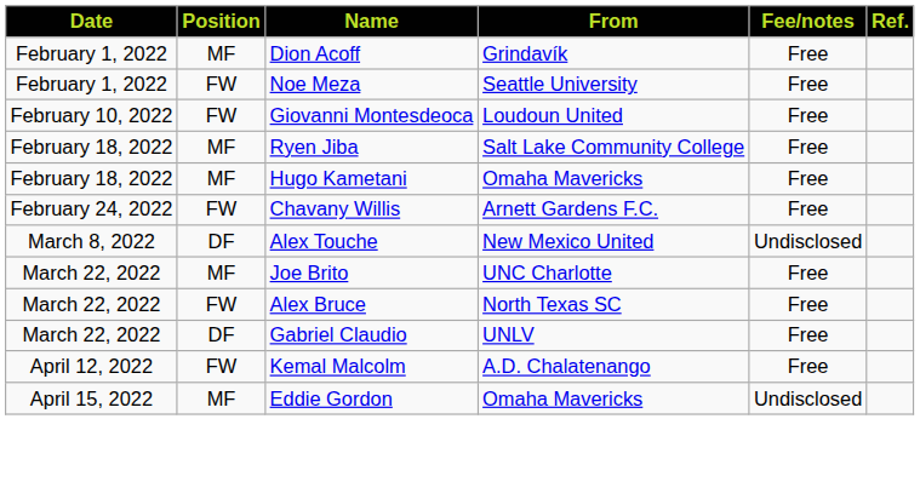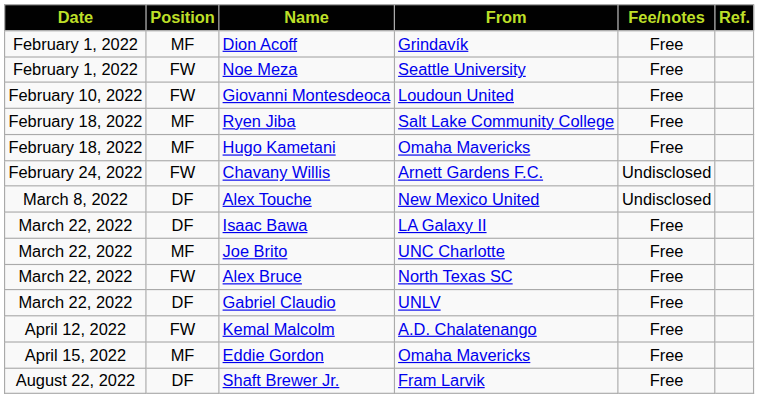Chavany Willis | Fee/notes: Free -> Undisclosed
+ row: March 22, 2022 | DF | Isaac Bawa | LA Galaxy II | Free
Eddie Gordon | Fee/notes: Undisclosed -> Free
+ row: August 22, 2022 | DF | Shaft Brewer Jr. | Fram Larvik | Free
